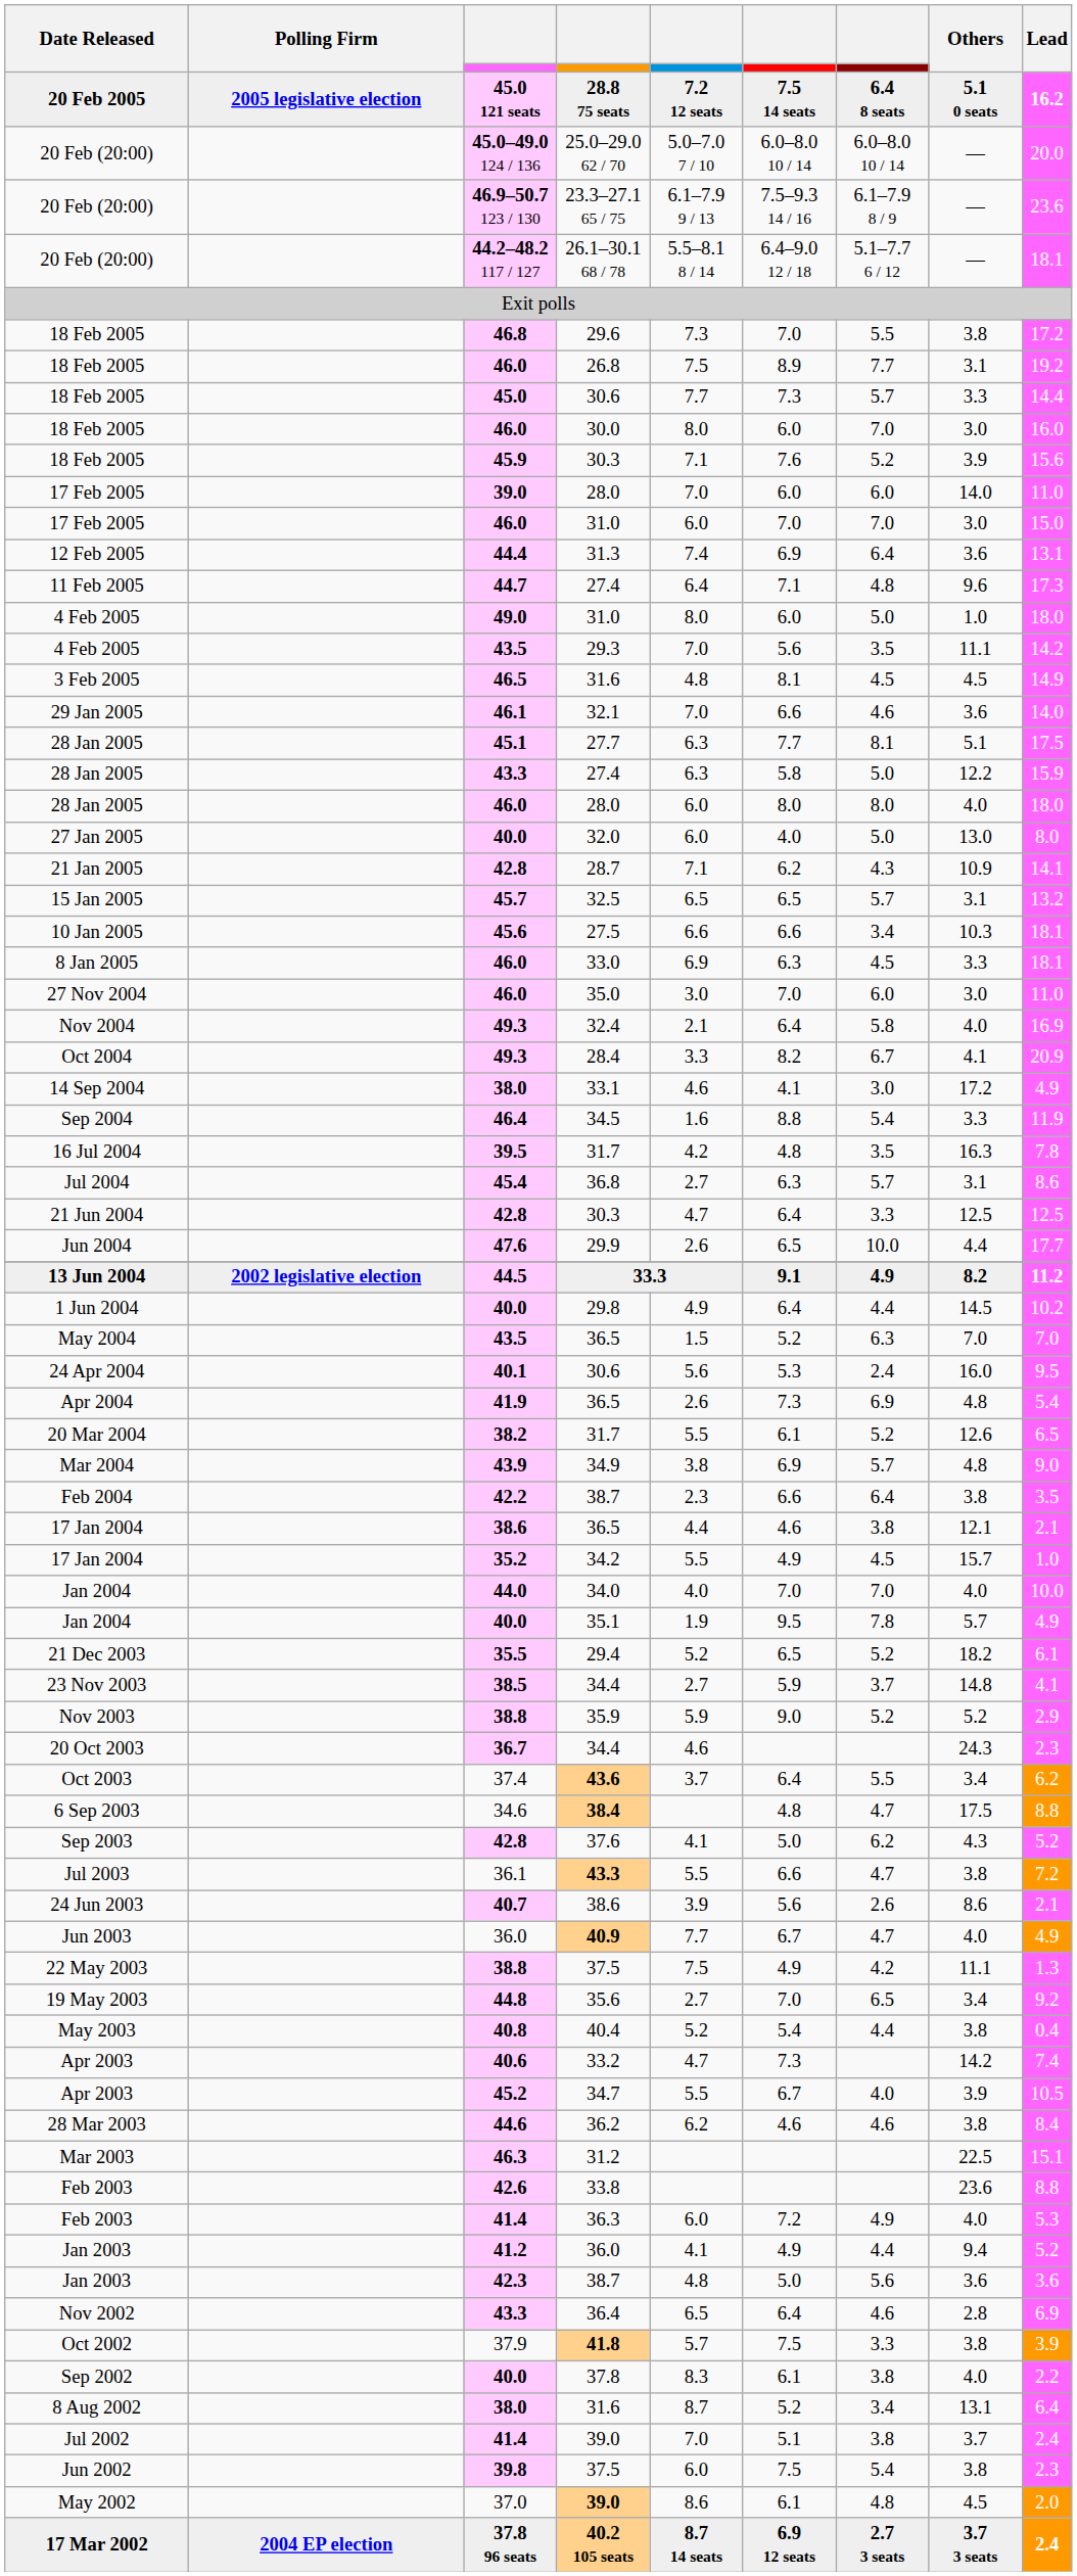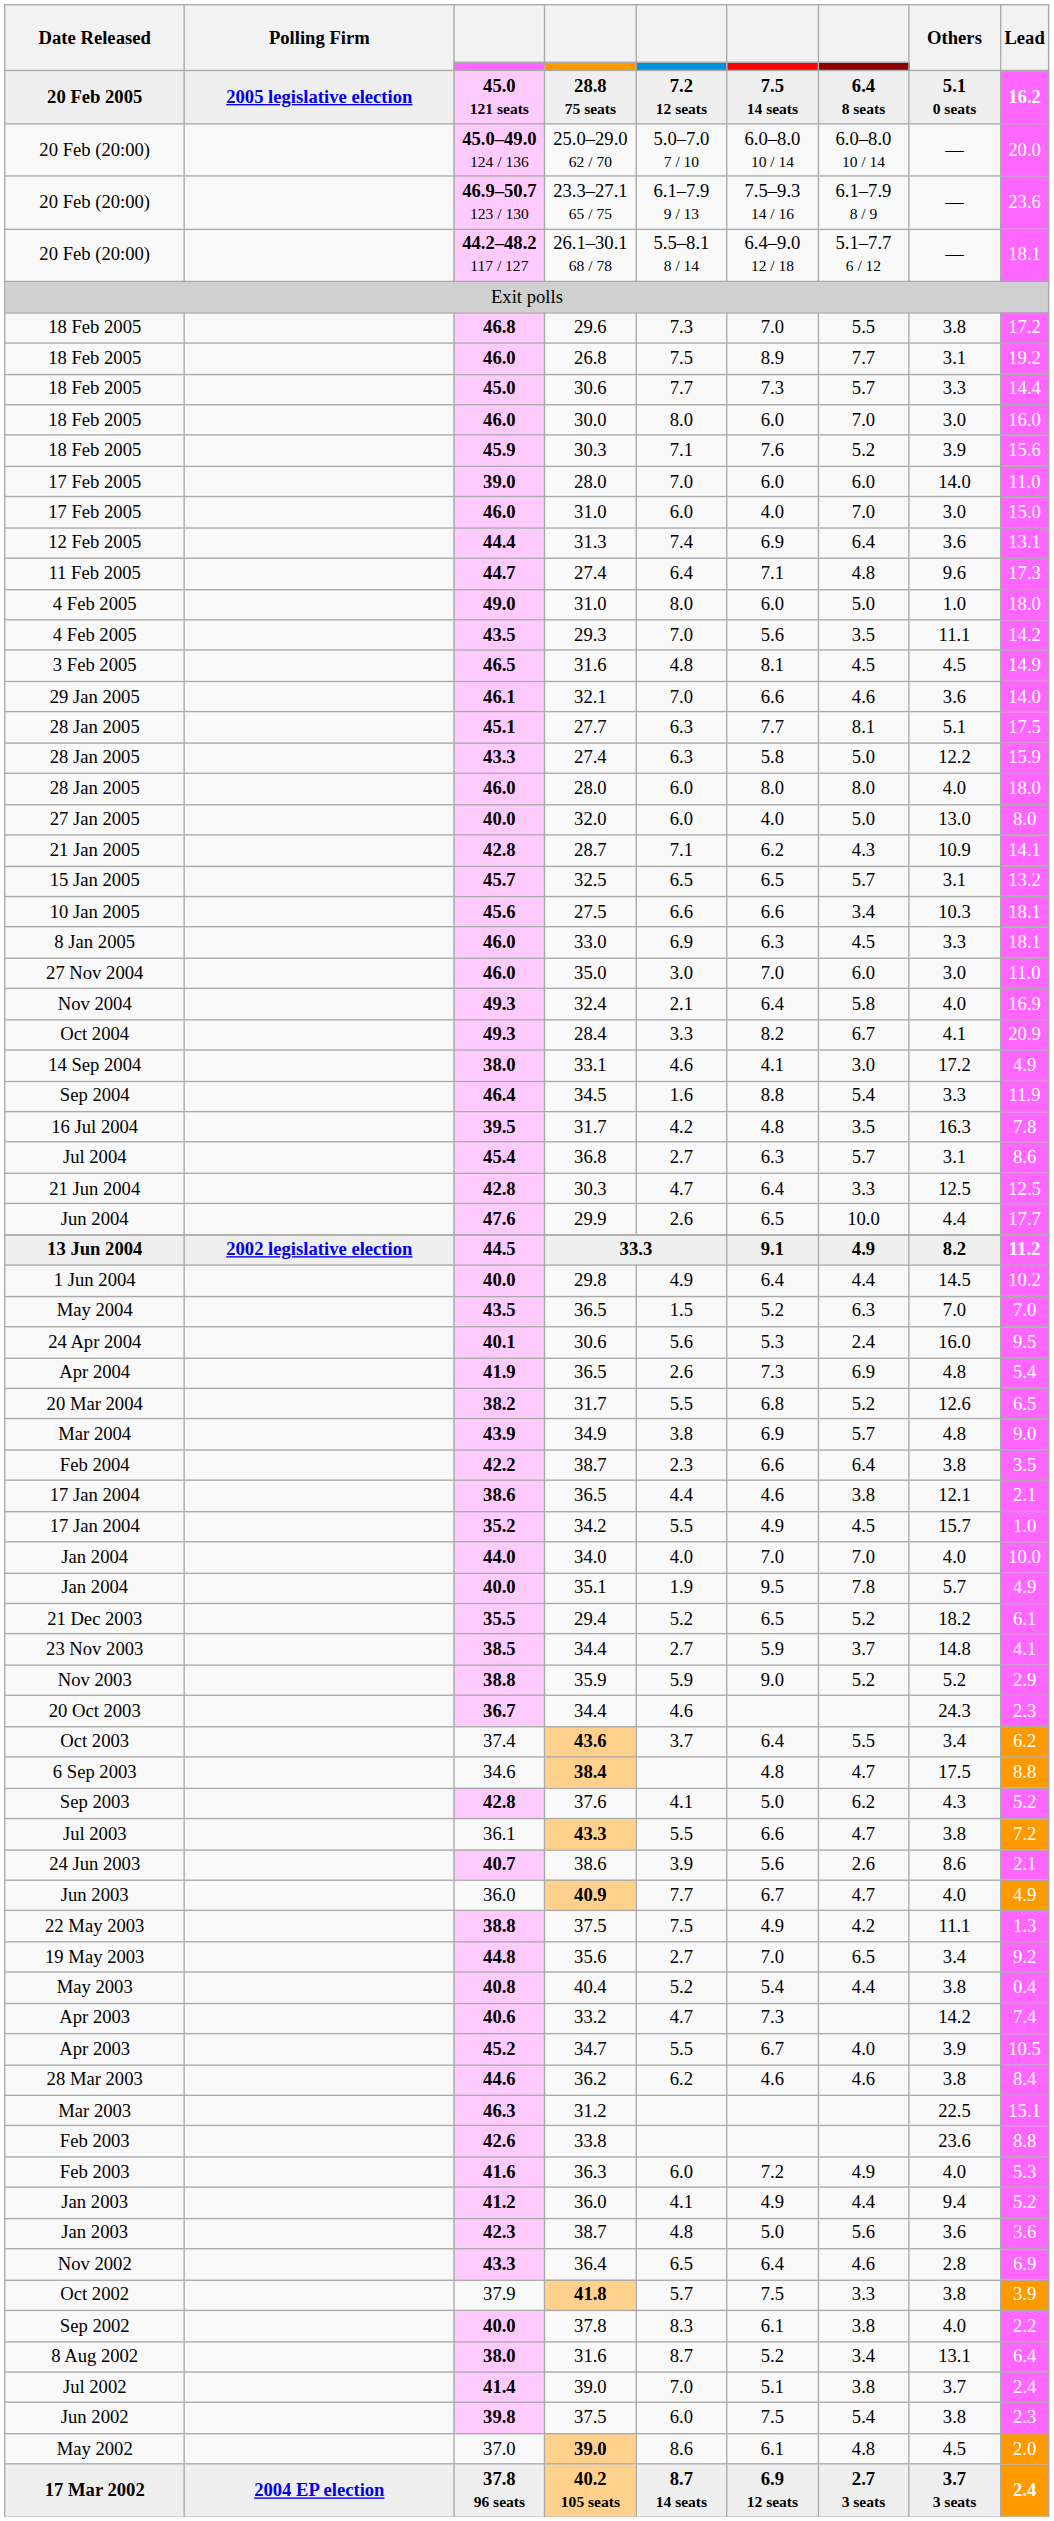17 Feb 2005 / 31.0 | column 6: 7.0 -> 4.0
20 Mar 2004 / 31.7 | column 6: 6.1 -> 6.8
36.3 | column 3: 41.4 -> 41.6
